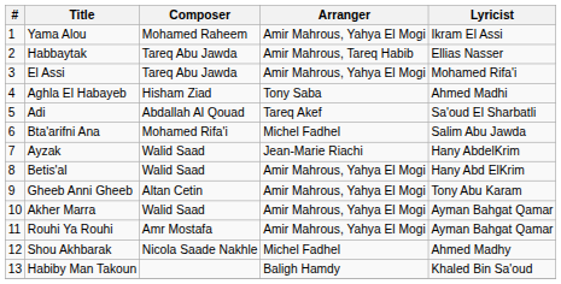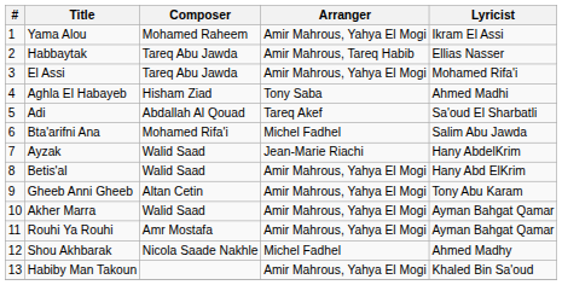Habiby Man Takoun | Arranger: Baligh Hamdy -> Amir Mahrous, Yahya El Mogi
